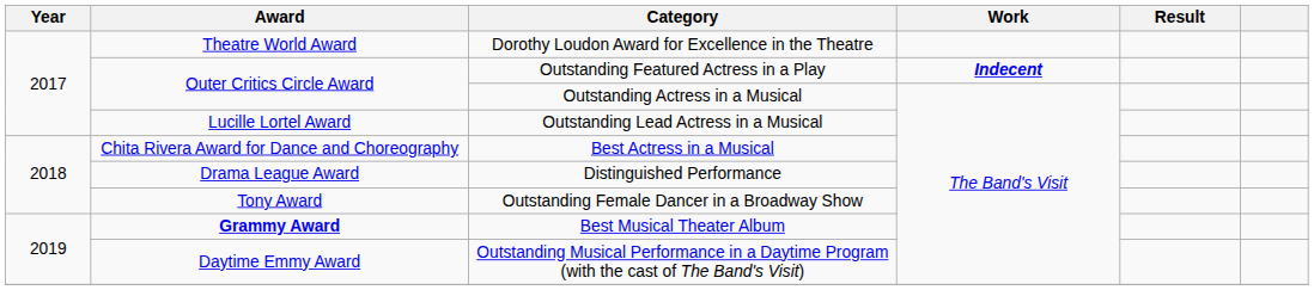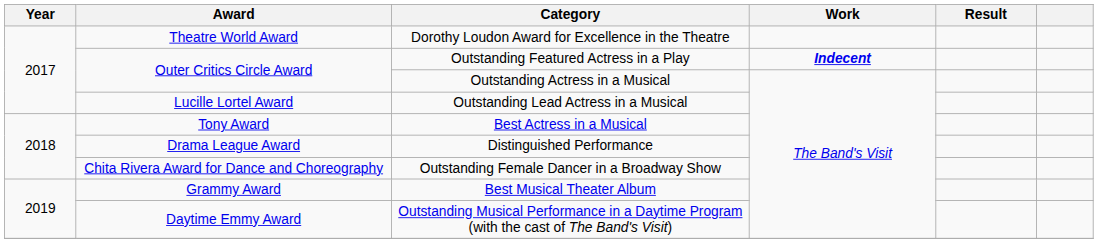Best Actress in a Musical | Award: Chita Rivera Award for Dance and Choreography -> Tony Award
Outstanding Female Dancer in a Broadway Show | Award: Tony Award -> Chita Rivera Award for Dance and Choreography
Best Musical Theater Album | Award: bold -> normal
